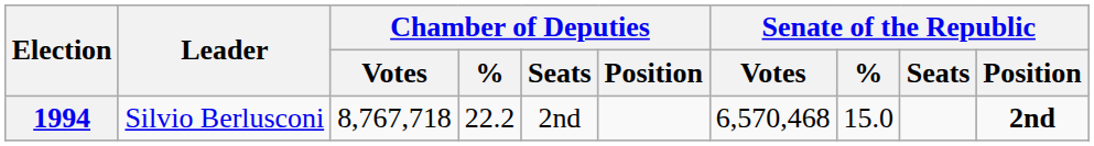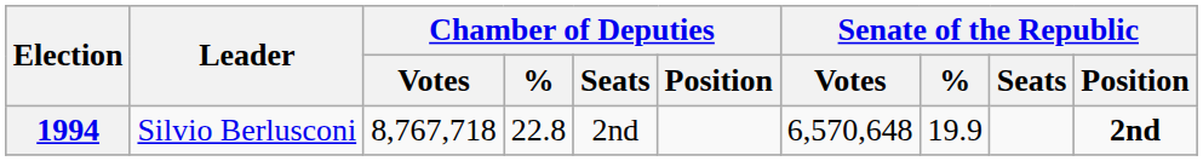1994 | Chamber of Deputies / %: 22.2 -> 22.8
1994 | Senate of the Republic / Votes: 6,570,468 -> 6,570,648
1994 | Senate of the Republic / %: 15.0 -> 19.9
